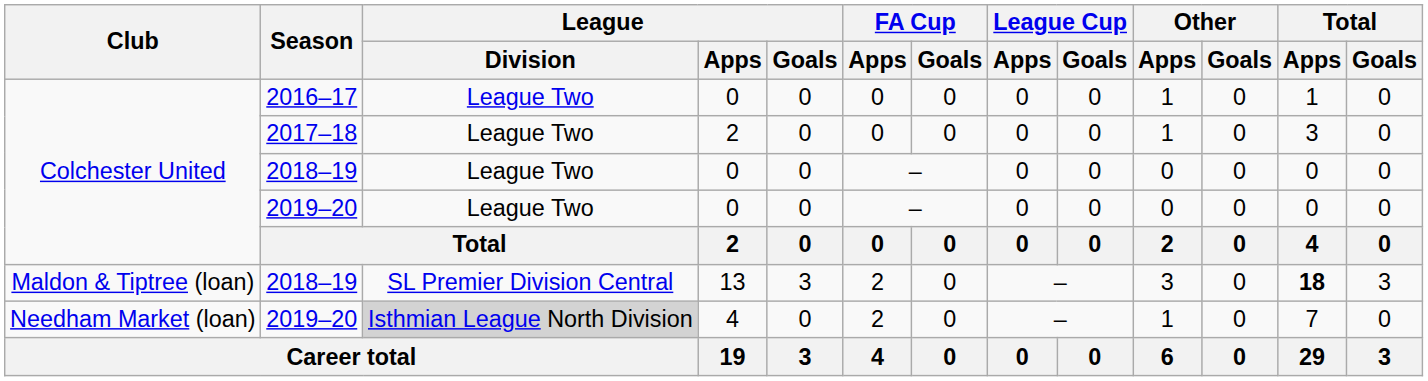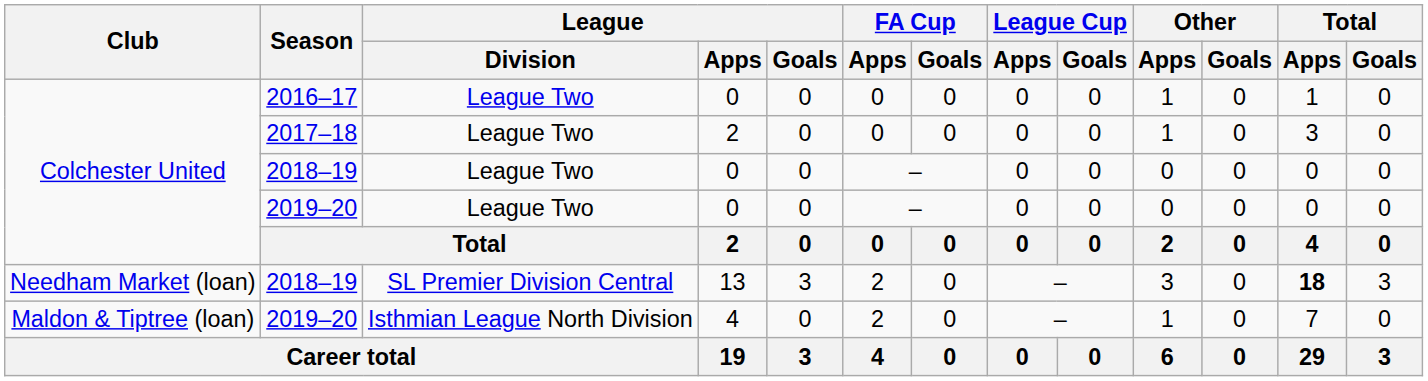2018–19 / 13 | Club: Maldon & Tiptree (loan) -> Needham Market (loan)
2019–20 / 4 | Club: Needham Market (loan) -> Maldon & Tiptree (loan)
2019–20 / 4 | League / Division: lightgrey background -> no background
